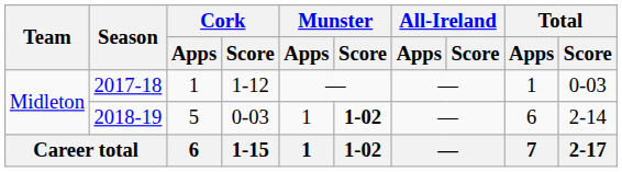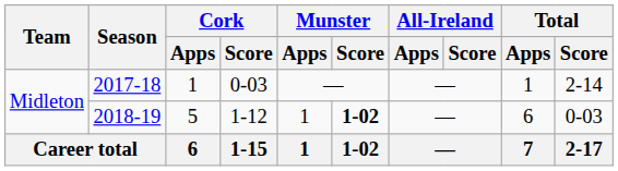2017-18 | Cork / Score: 1-12 -> 0-03
2017-18 | Total / Score: 0-03 -> 2-14
2018-19 | Cork / Score: 0-03 -> 1-12
2018-19 | Total / Score: 2-14 -> 0-03
